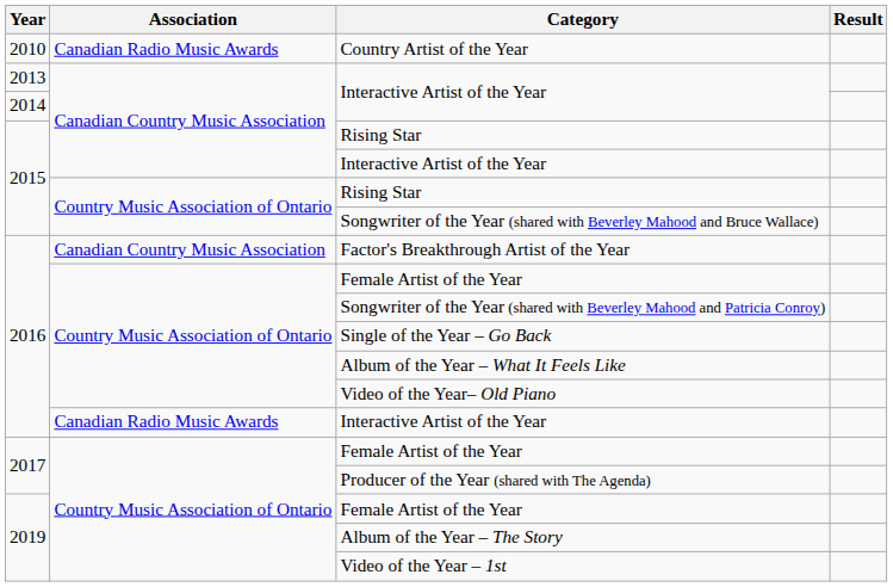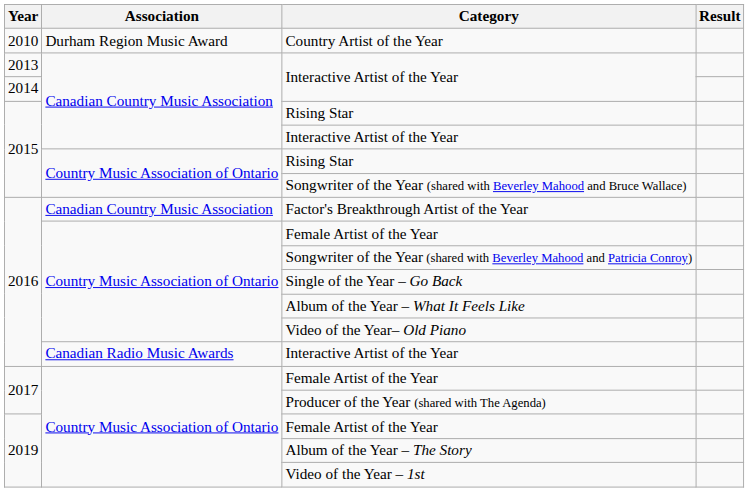Country Artist of the Year | Association: Canadian Radio Music Awards -> Durham Region Music Award
